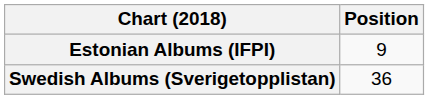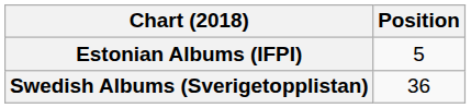Estonian Albums (IFPI) | Position: 9 -> 5
